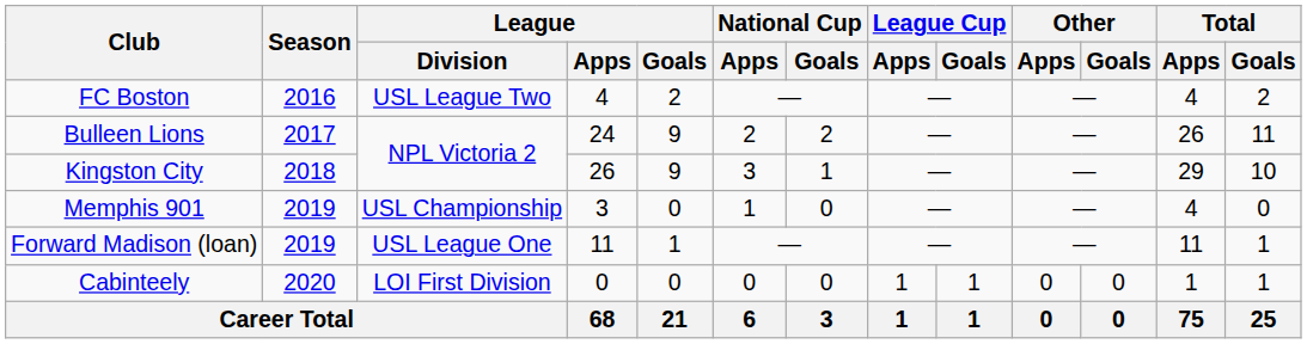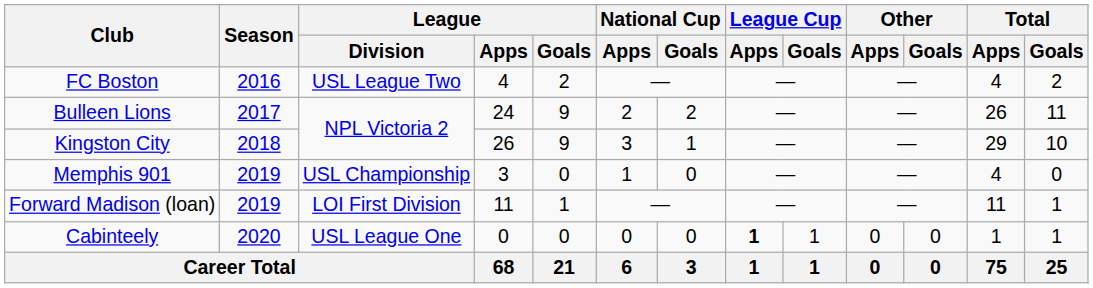Forward Madison (loan) | League / Division: USL League One -> LOI First Division
Cabinteely | League / Division: LOI First Division -> USL League One
Cabinteely | League Cup / Apps: normal -> bold
